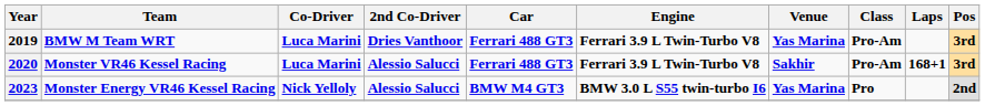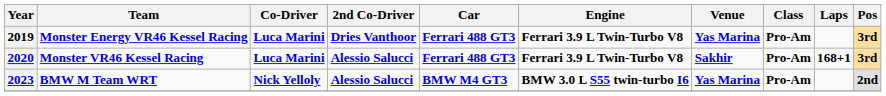2019 | Team: BMW M Team WRT -> Monster Energy VR46 Kessel Racing
2023 | Team: Monster Energy VR46 Kessel Racing -> BMW M Team WRT
2023 | Class: Pro -> Pro-Am
